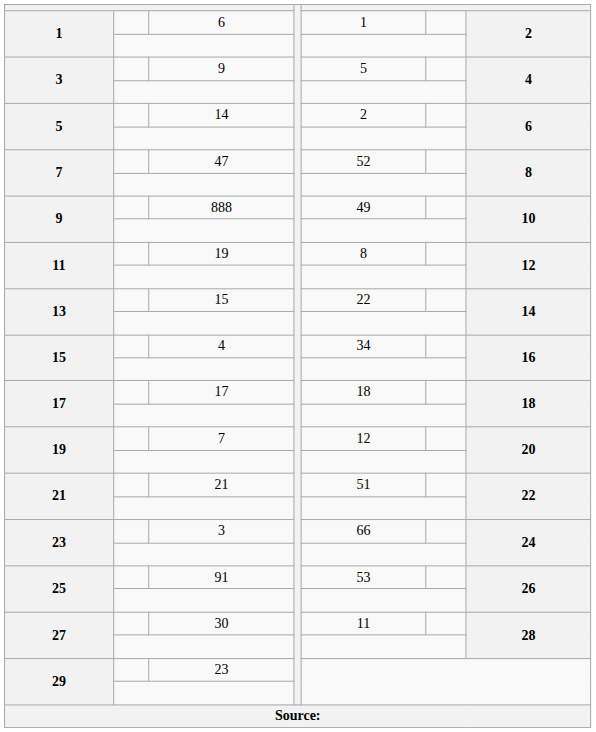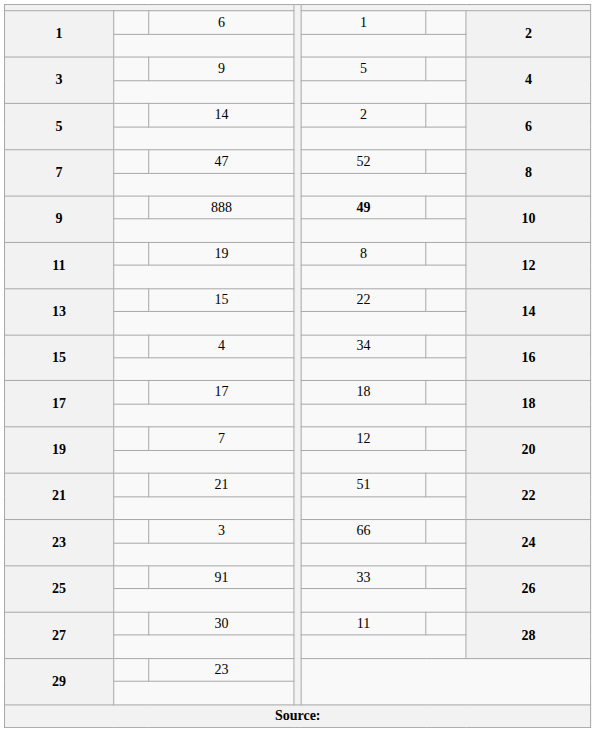888 | column 5: normal -> bold
91 | column 5: 53 -> 33
